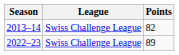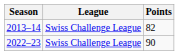2022–23 | Points: 89 -> 90
